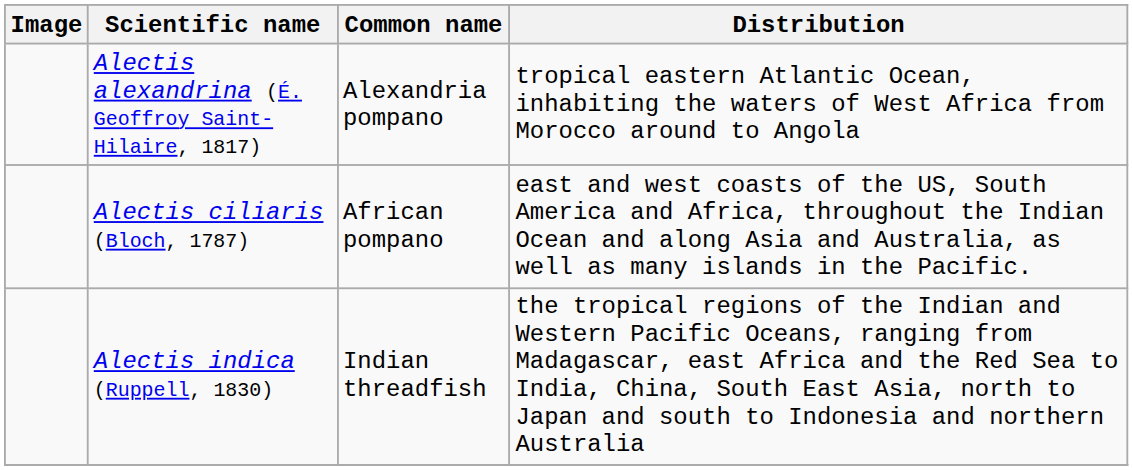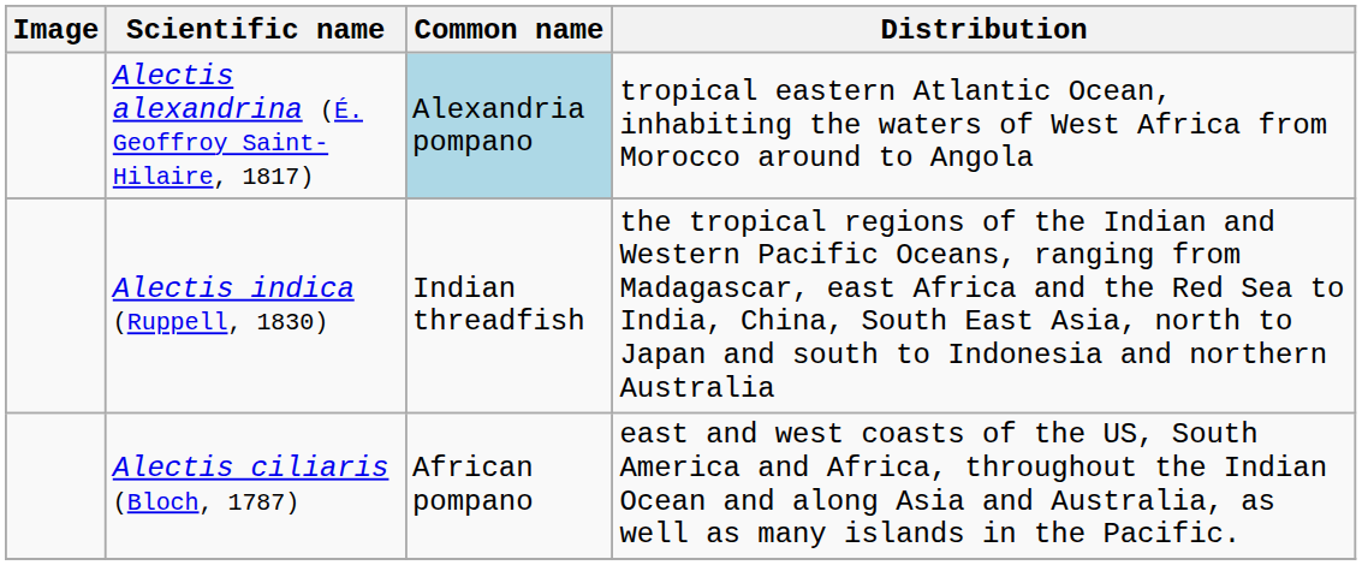Alectis alexandrina (É. Geoffroy Saint-Hilaire, 1817) | Common name: no background -> lightblue background
rows swapped: Alectis ciliaris (Bloch, 1787) <-> Alectis indica (Ruppell, 1830)
